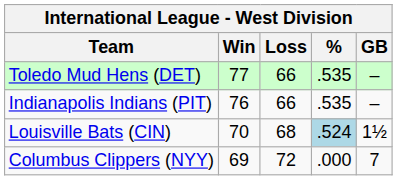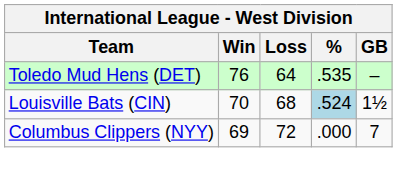Toledo Mud Hens (DET) | Win: 77 -> 76
Toledo Mud Hens (DET) | Loss: 66 -> 64
- row: Indianapolis Indians (PIT) | 76 | 66 | .535 | –
